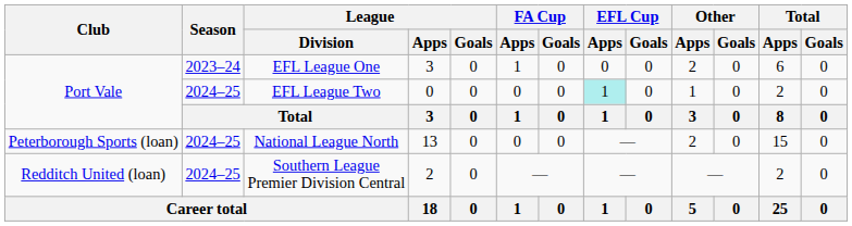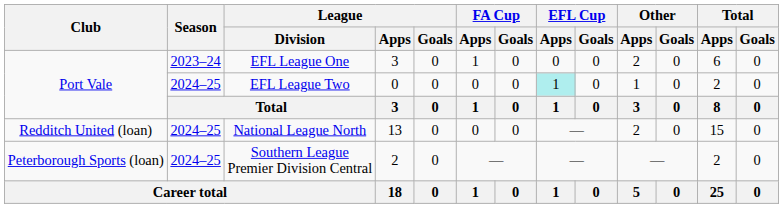National League North | Club: Peterborough Sports (loan) -> Redditch United (loan)
Southern League Premier Division Central | Club: Redditch United (loan) -> Peterborough Sports (loan)
